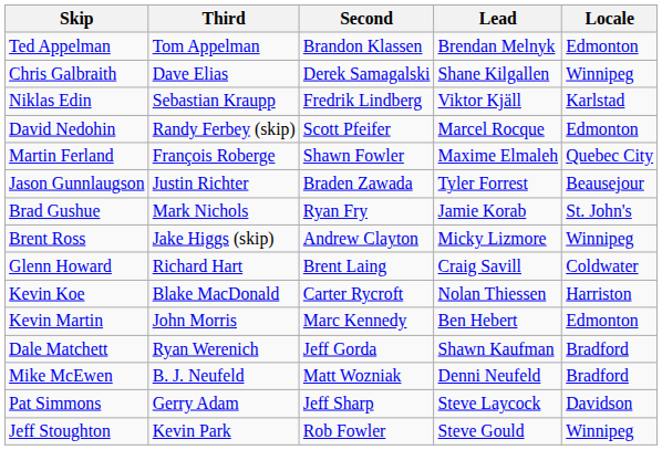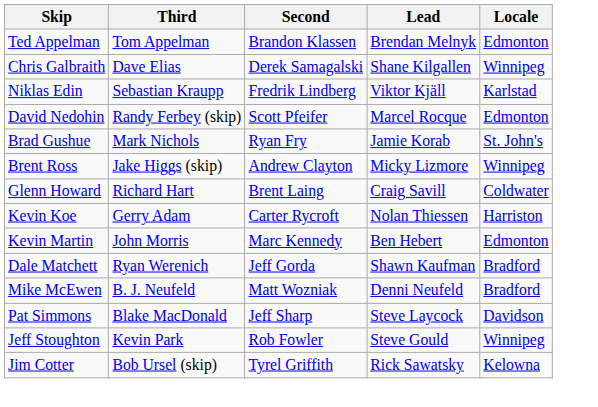- row: Martin Ferland | François Roberge | Shawn Fowler | Maxime Elmaleh | Quebec City
- row: Jason Gunnlaugson | Justin Richter | Braden Zawada | Tyler Forrest | Beausejour
Kevin Koe | Third: Blake MacDonald -> Gerry Adam
Pat Simmons | Third: Gerry Adam -> Blake MacDonald
+ row: Jim Cotter | Bob Ursel (skip) | Tyrel Griffith | Rick Sawatsky | Kelowna
